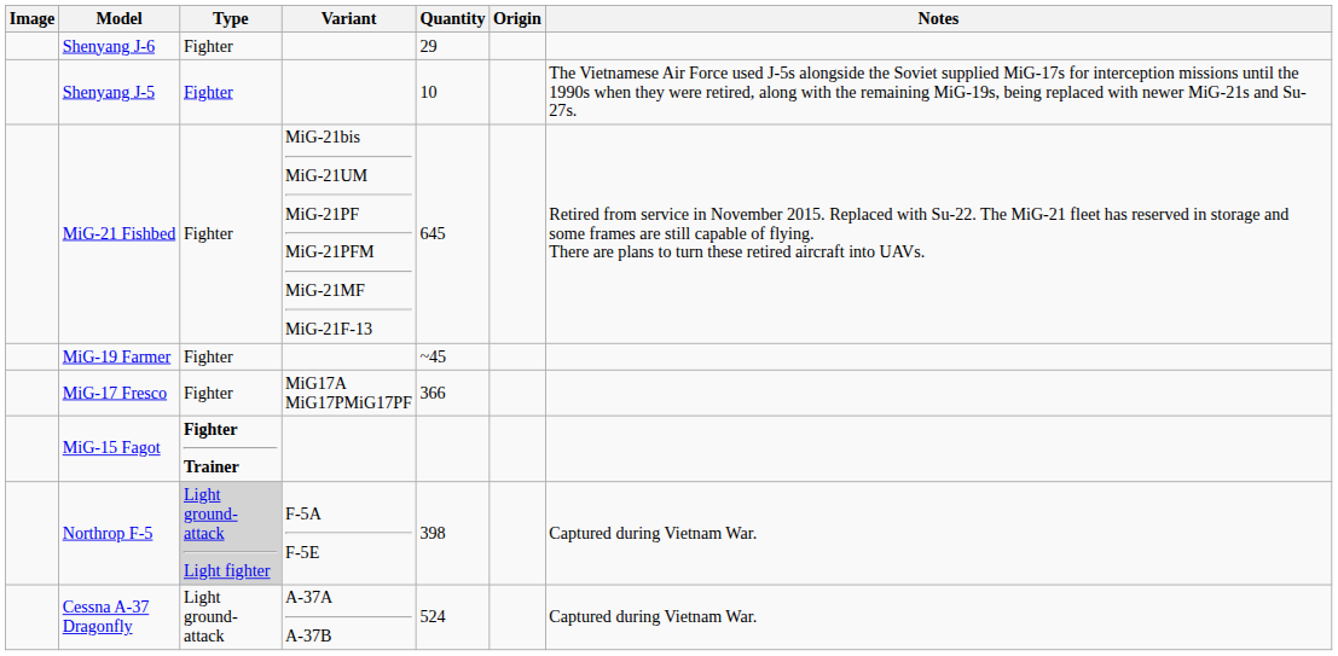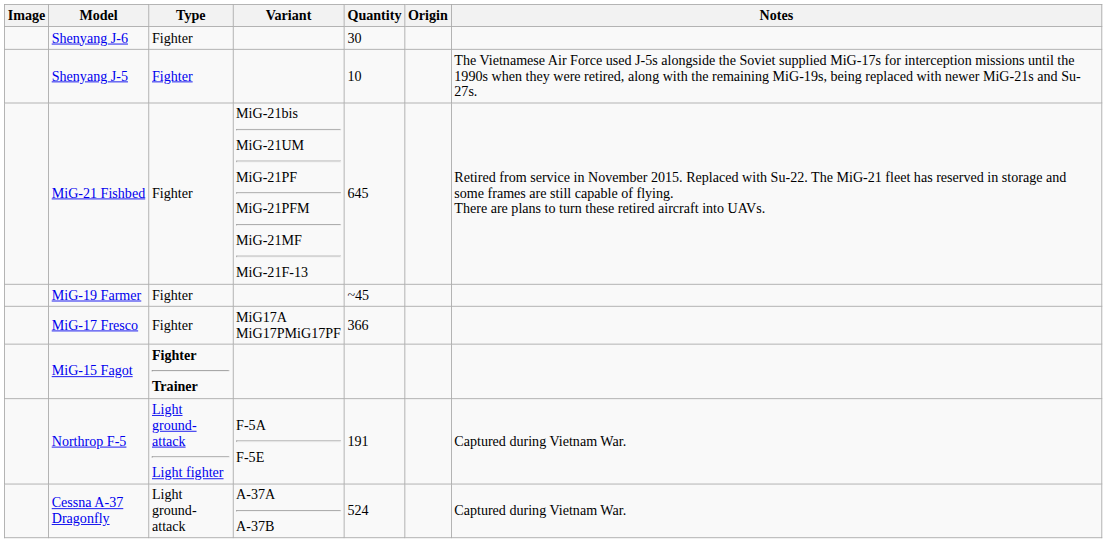Shenyang J-6 | Quantity: 29 -> 30
Northrop F-5 | Type: lightgrey background -> no background
Northrop F-5 | Quantity: 398 -> 191
